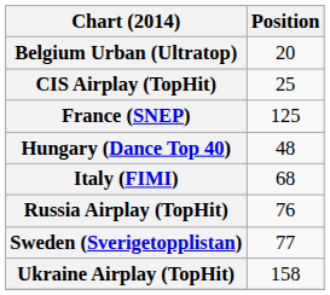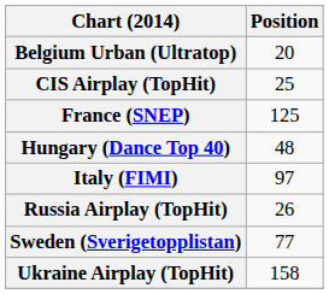Italy (FIMI) | Position: 68 -> 97
Russia Airplay (TopHit) | Position: 76 -> 26
